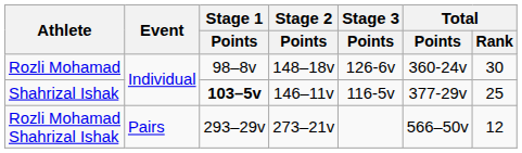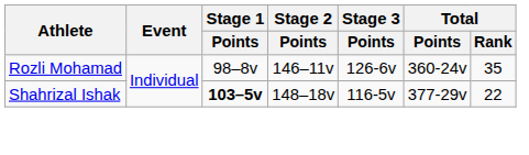Rozli Mohamad | Stage 2 / Points: 148–18v -> 146–11v
Rozli Mohamad | Total / Rank: 30 -> 35
Shahrizal Ishak | Stage 2 / Points: 146–11v -> 148–18v
Shahrizal Ishak | Total / Rank: 25 -> 22
- row: Rozli Mohamad Shahrizal Ishak | Pairs | 293–29v | 273–21v | 566–50v | 12
